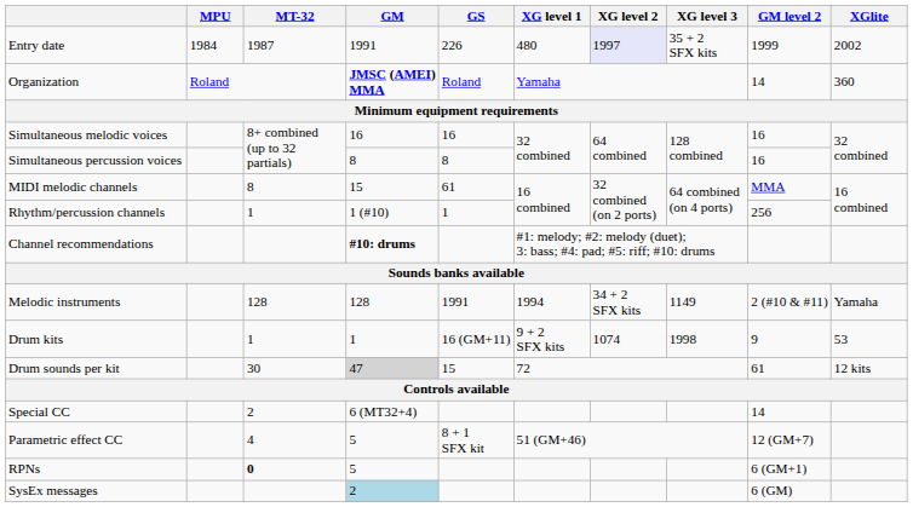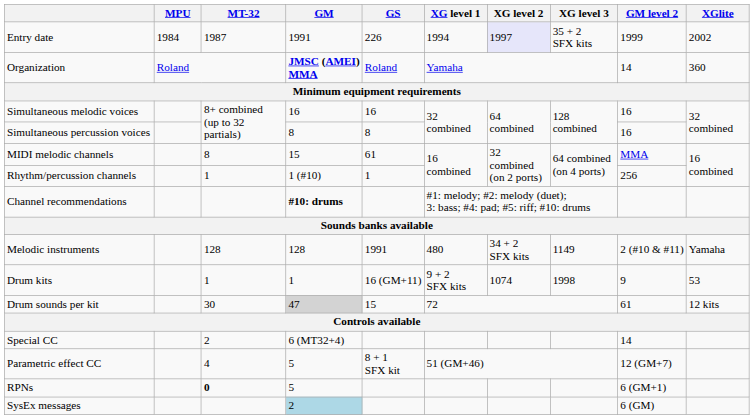Entry date | XG level 1: 480 -> 1994
Melodic instruments | XG level 1: 1994 -> 480
